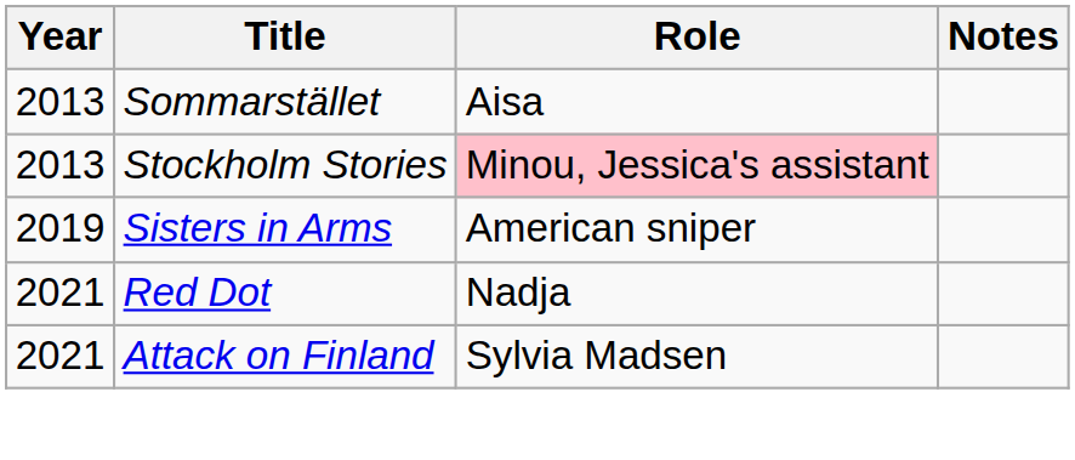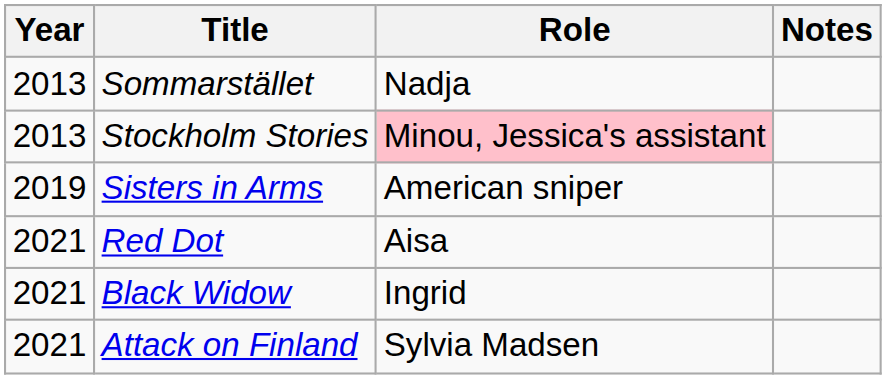Sommarstället | Role: Aisa -> Nadja
Red Dot | Role: Nadja -> Aisa
+ row: 2021 | Black Widow | Ingrid
